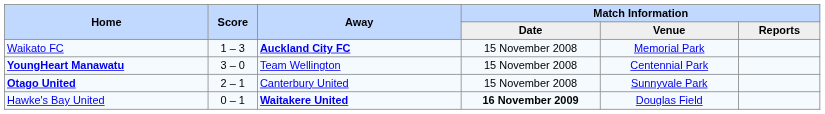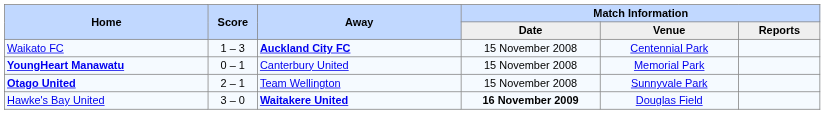Waikato FC | Match Information / Venue: Memorial Park -> Centennial Park
YoungHeart Manawatu | Score: 3 – 0 -> 0 – 1
YoungHeart Manawatu | Away: Team Wellington -> Canterbury United
YoungHeart Manawatu | Match Information / Venue: Centennial Park -> Memorial Park
Otago United | Away: Canterbury United -> Team Wellington
Hawke's Bay United | Score: 0 – 1 -> 3 – 0
